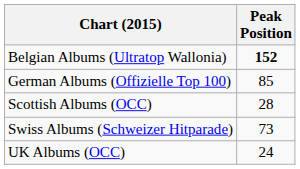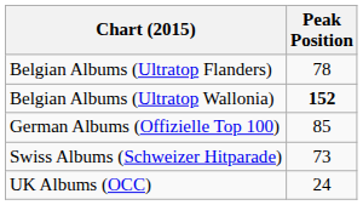+ row: Belgian Albums (Ultratop Flanders) | 78
- row: Scottish Albums (OCC) | 28
